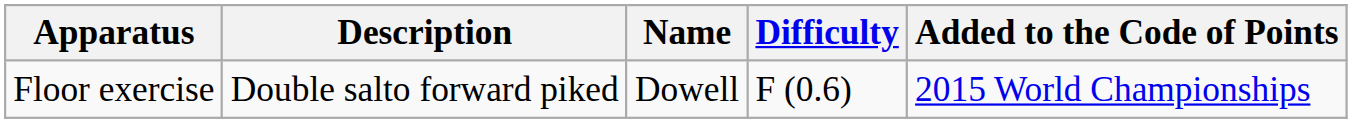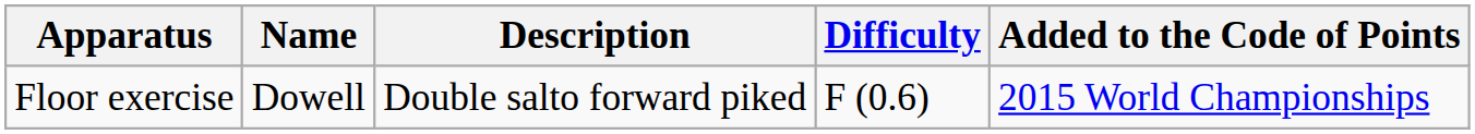columns swapped: Name <-> Description
